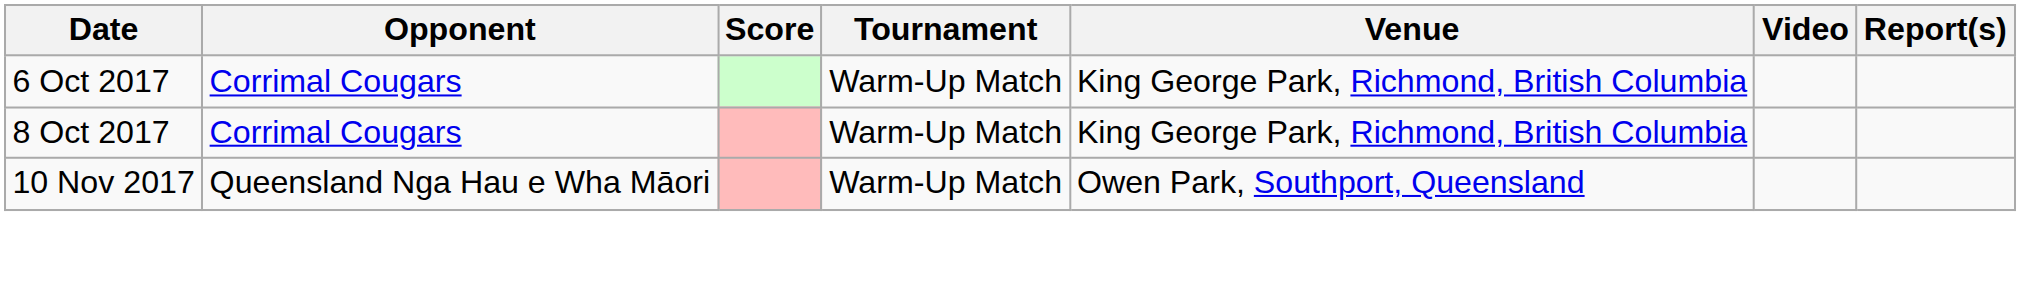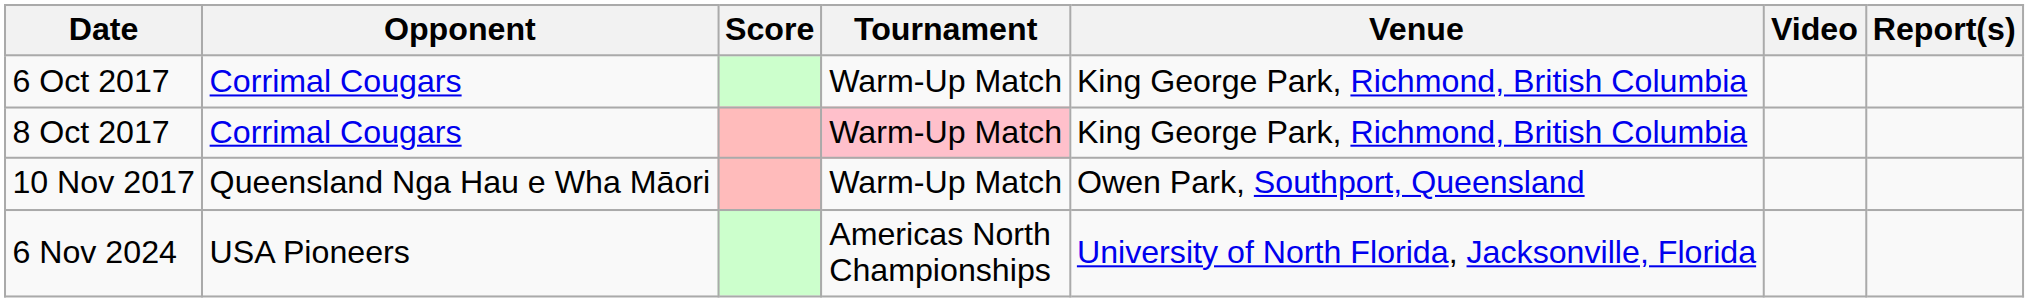8 Oct 2017 | Tournament: no background -> pink background
+ row: 6 Nov 2024 | USA Pioneers | Americas North Championships | University of North Florida, Jacksonville, Florida
